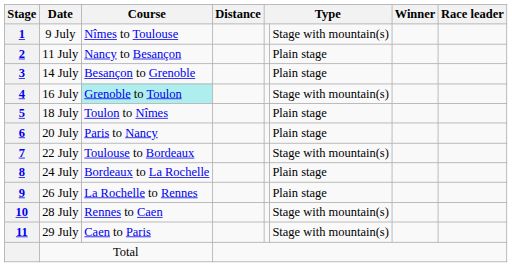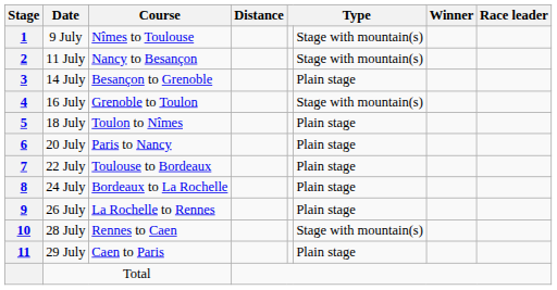11 July | column 6: Plain stage -> Stage with mountain(s)
16 July | Course: paleturquoise background -> no background
22 July | column 6: Stage with mountain(s) -> Plain stage
29 July | column 6: Stage with mountain(s) -> Plain stage
